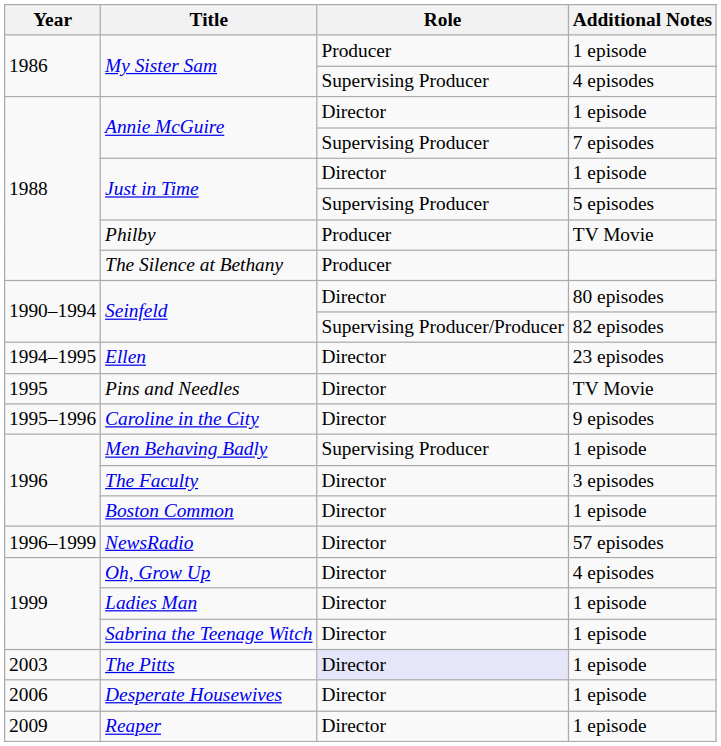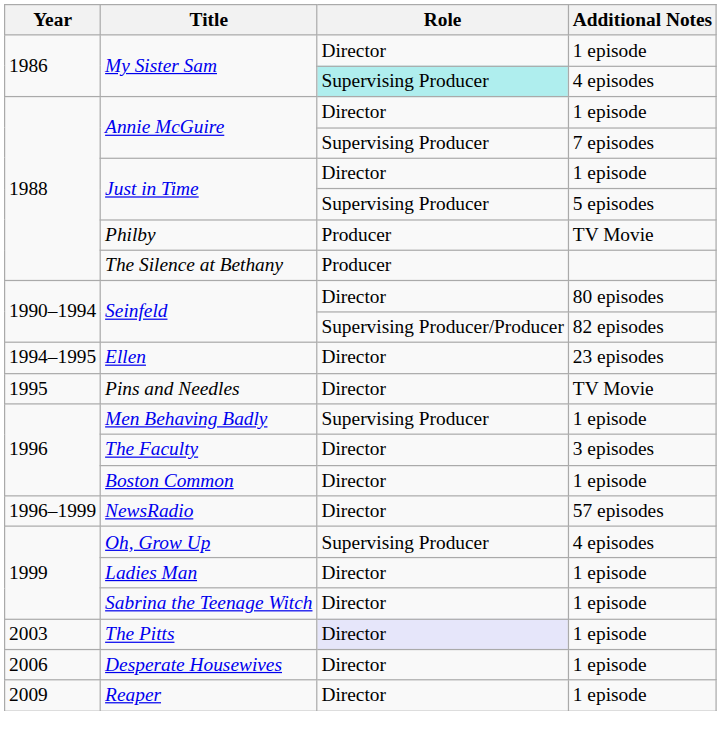My Sister Sam / 1 episode | Role: Producer -> Director
My Sister Sam / 4 episodes | Role: no background -> paleturquoise background
- row: 1995–1996 | Caroline in the City | Director | 9 episodes
Oh, Grow Up | Role: Director -> Supervising Producer
